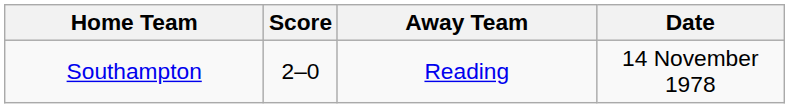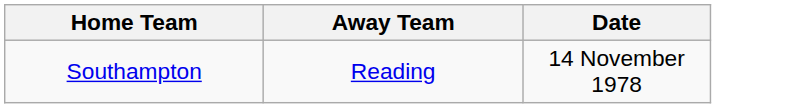- column: Score | 2–0
